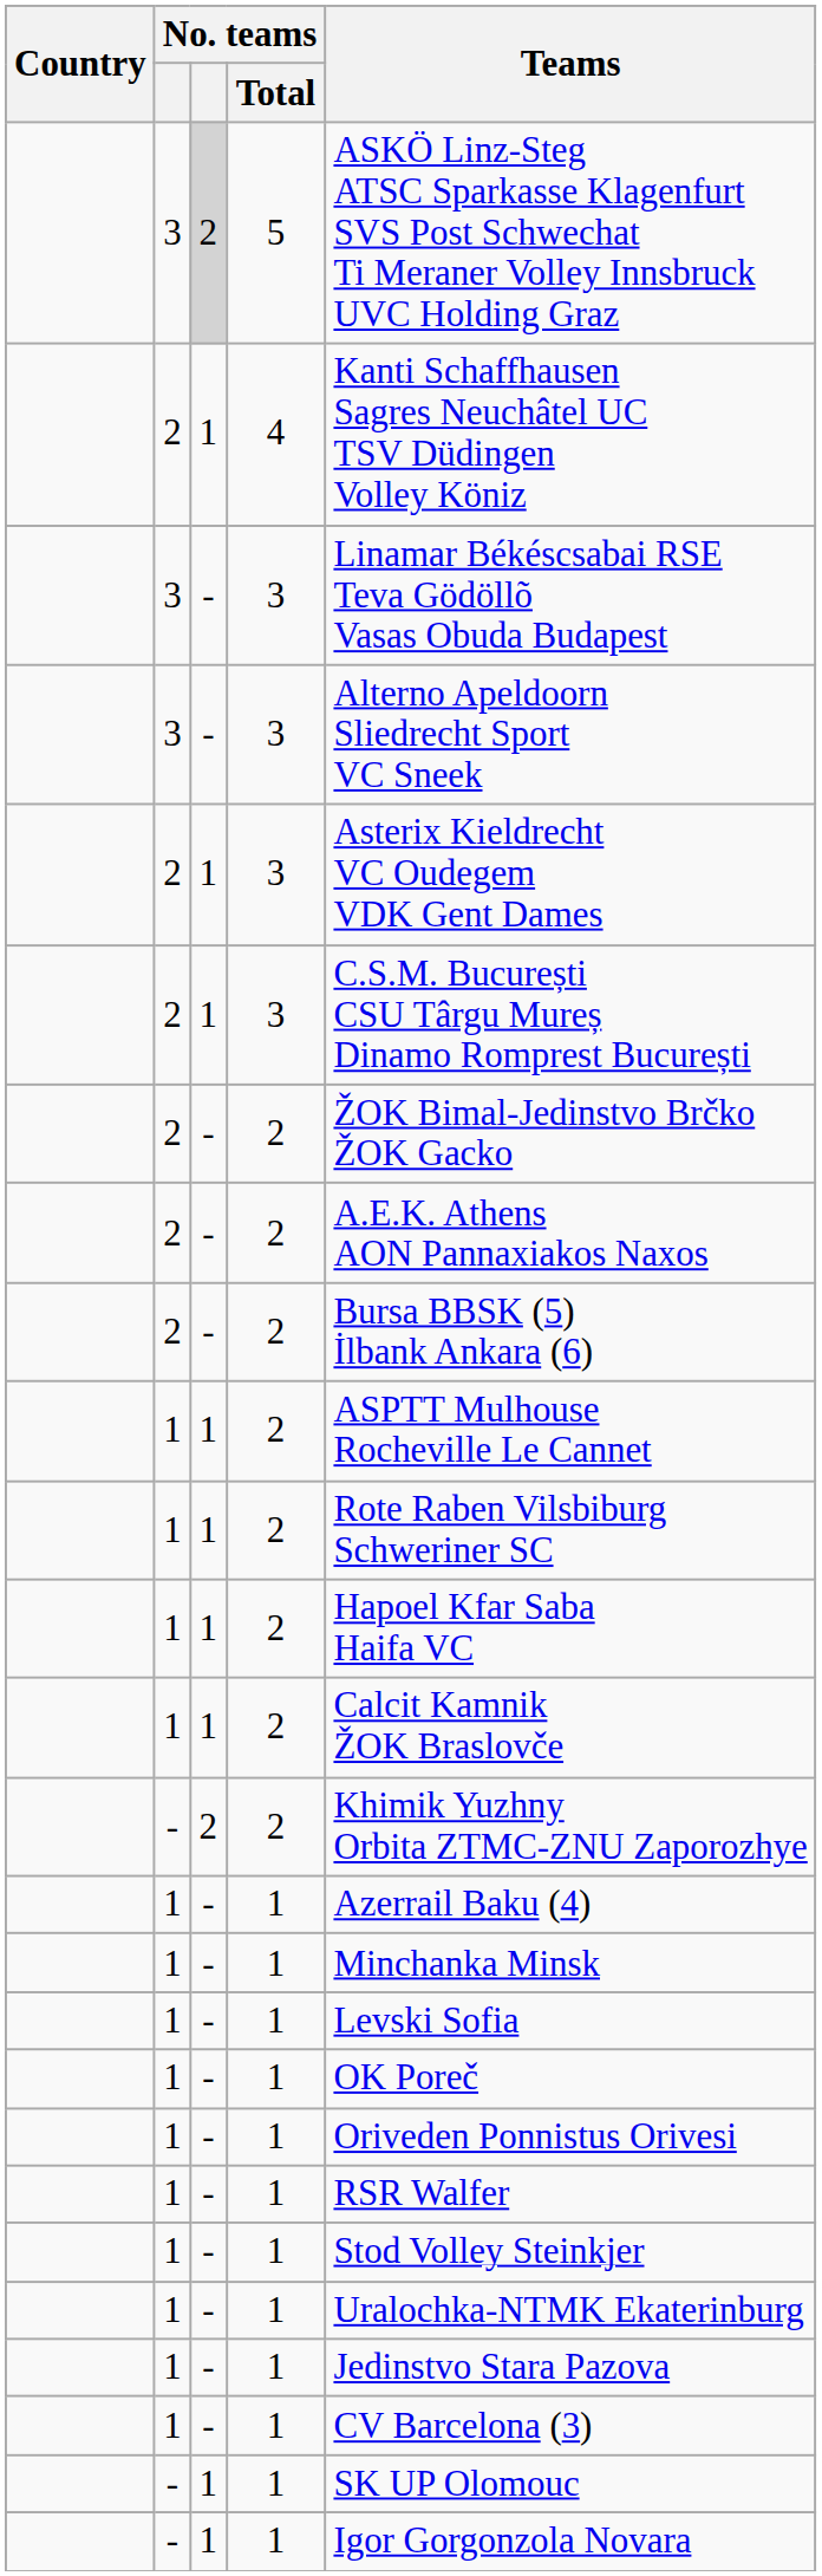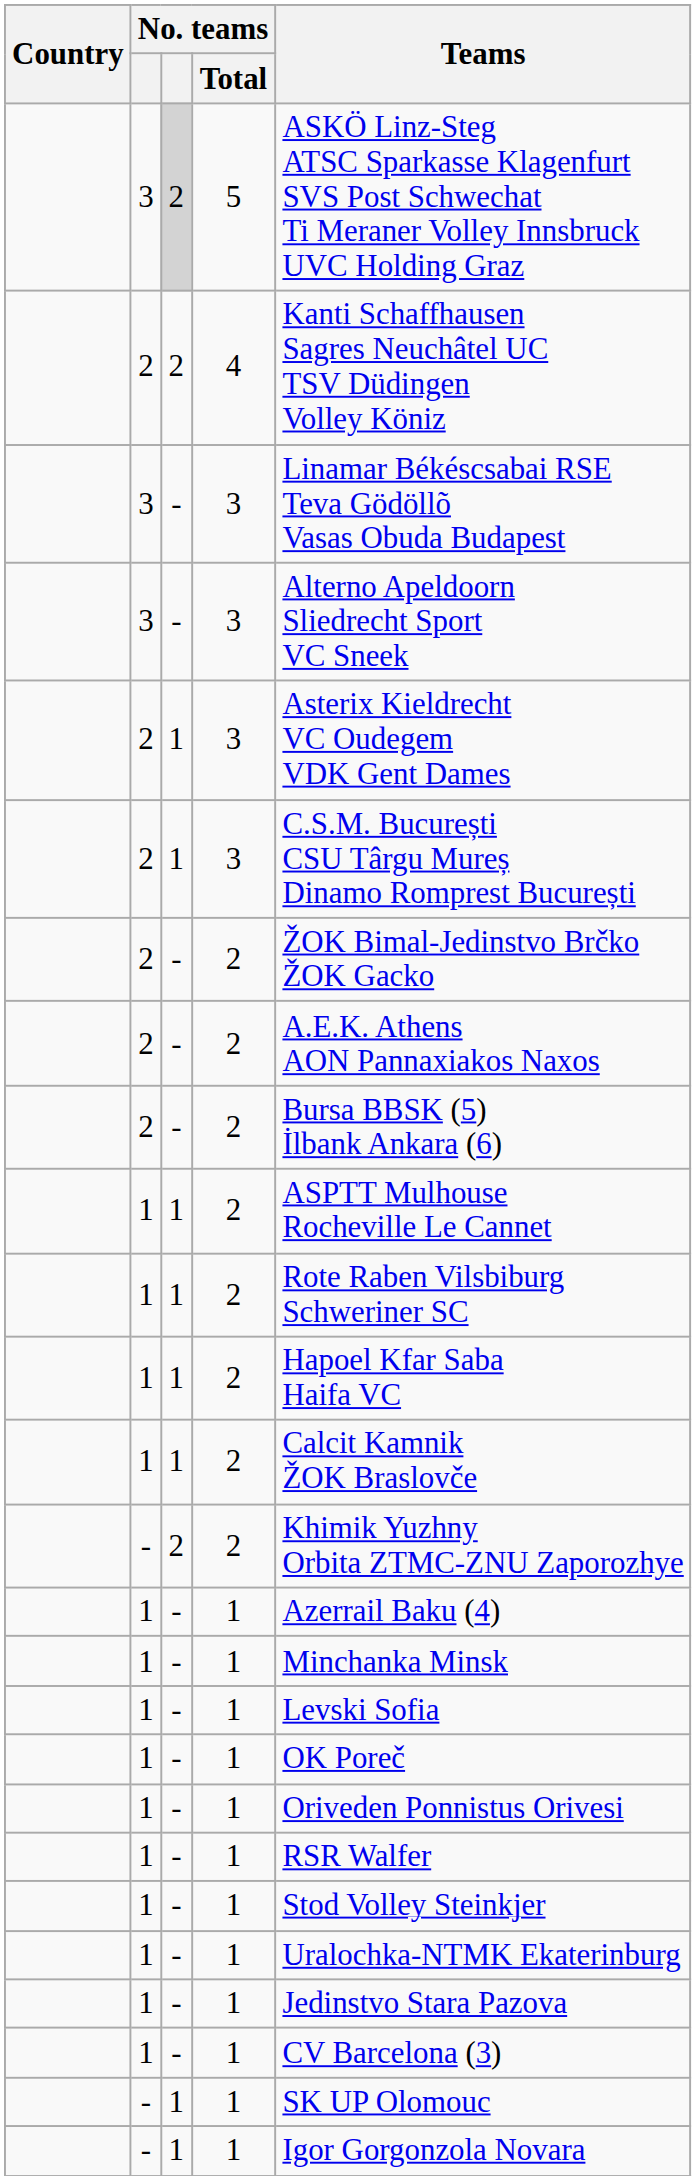4 | column 3: 1 -> 2
